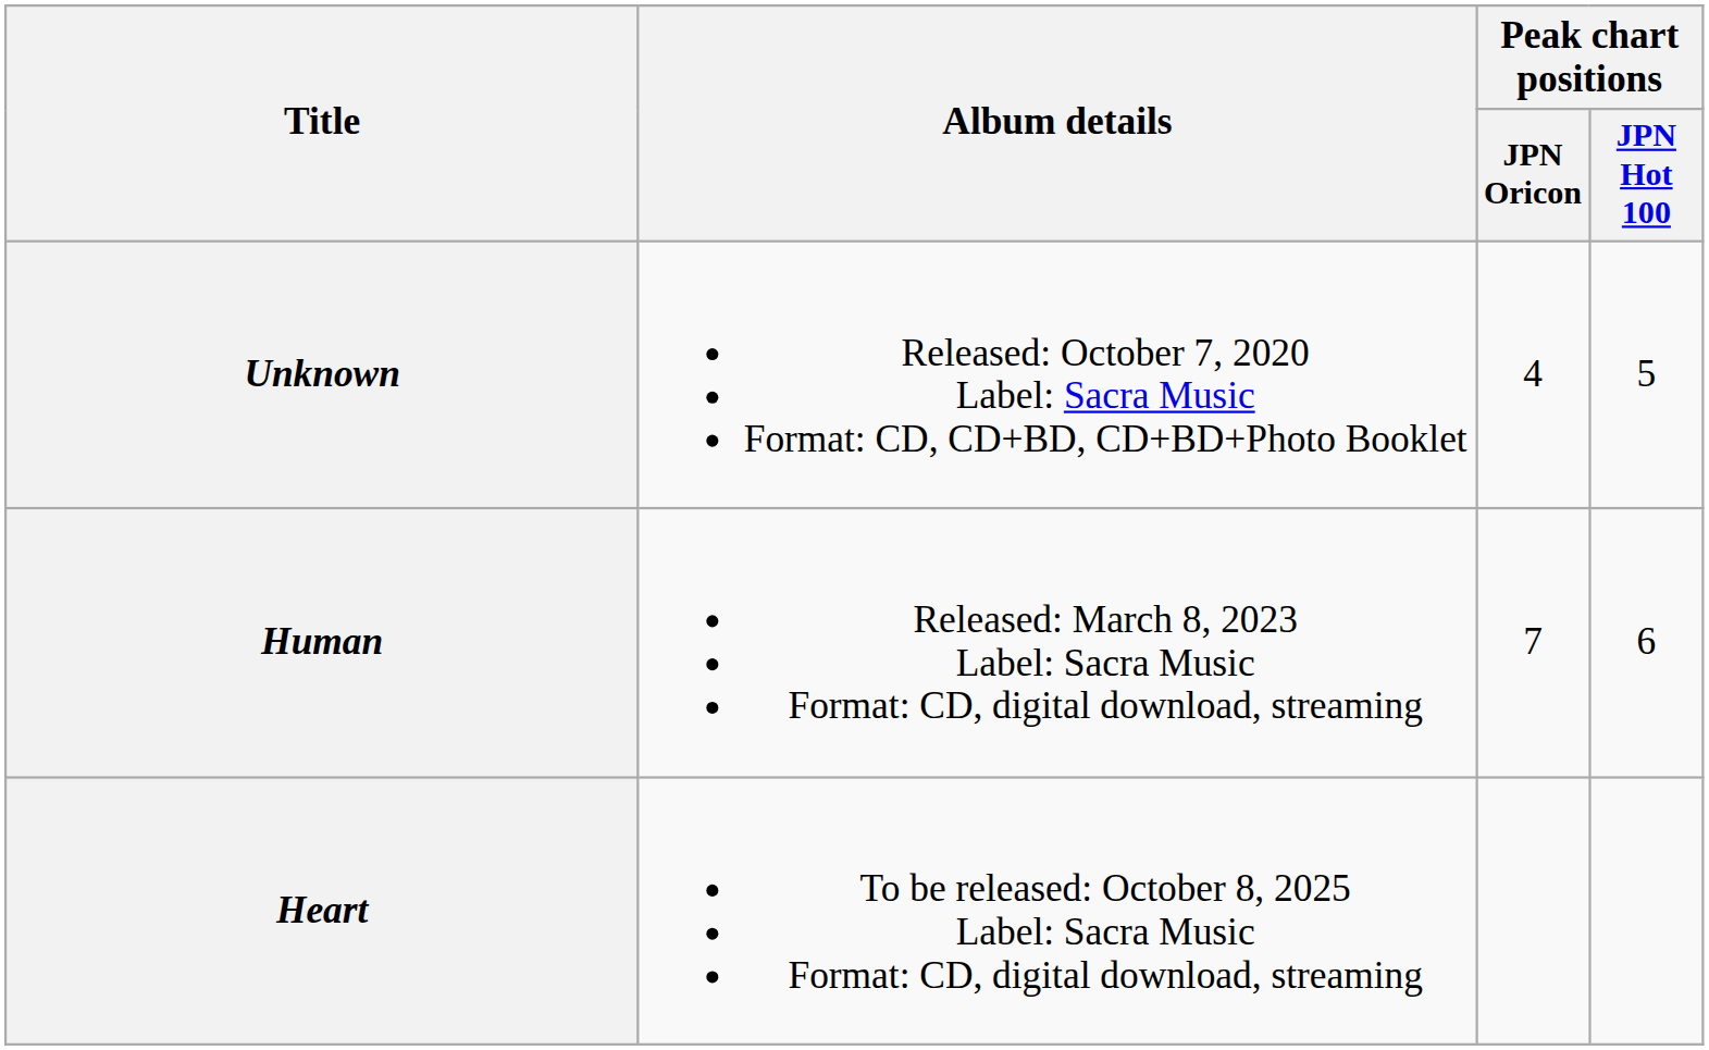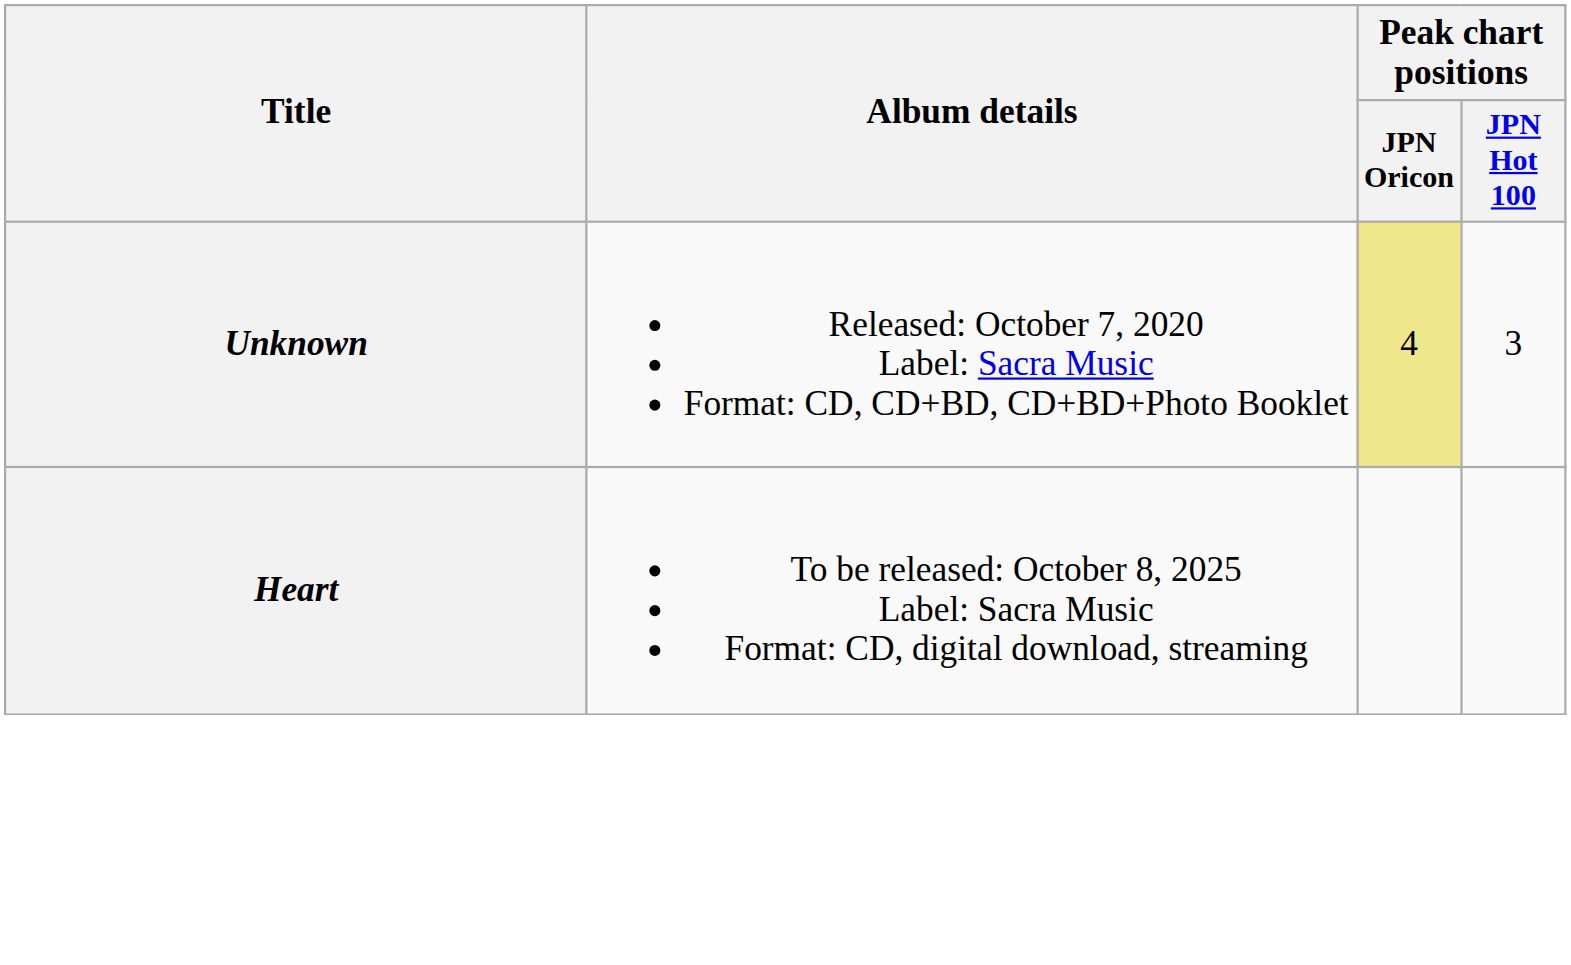Unknown | Peak chart positions / JPN Oricon: no background -> khaki background
Unknown | Peak chart positions / JPN Hot 100: 5 -> 3
- row: Human | Released: March 8, 2023 Label: Sacra Music Format: CD, digital download, streaming | 7 | 6
